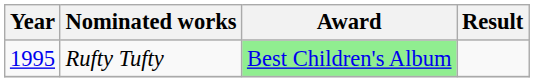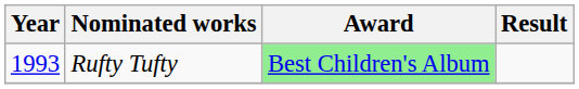Rufty Tufty | Year: 1995 -> 1993
